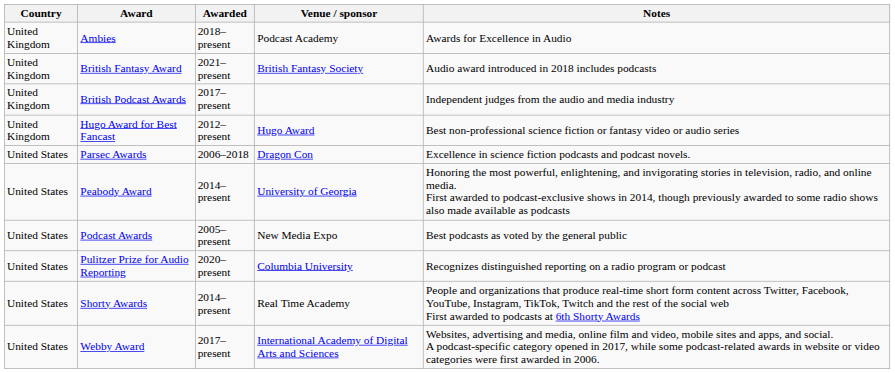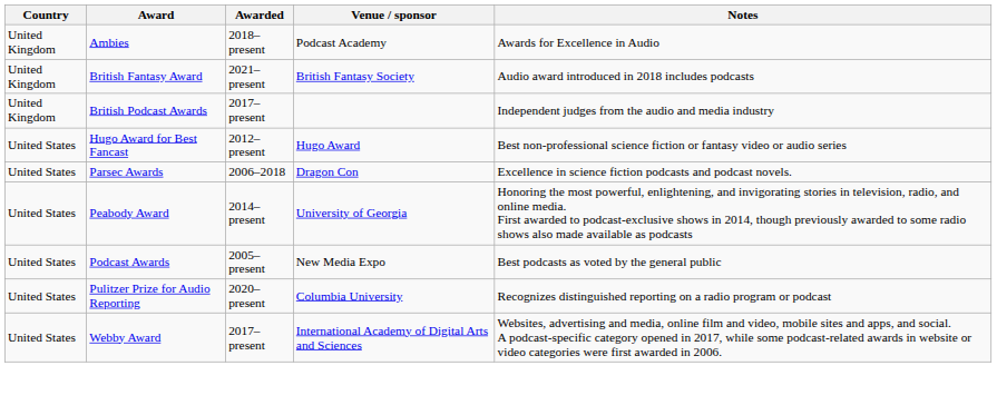Hugo Award for Best Fancast | Country: United Kingdom -> United States
- row: United States | Shorty Awards | 2014–present | Real Time Academy | People and organizations that produce real-time short form content across Twitter, Facebook, YouTube, Instagram, TikTok, Twitch and the rest of the social web First awarded to podcasts at 6th Shorty Awards
